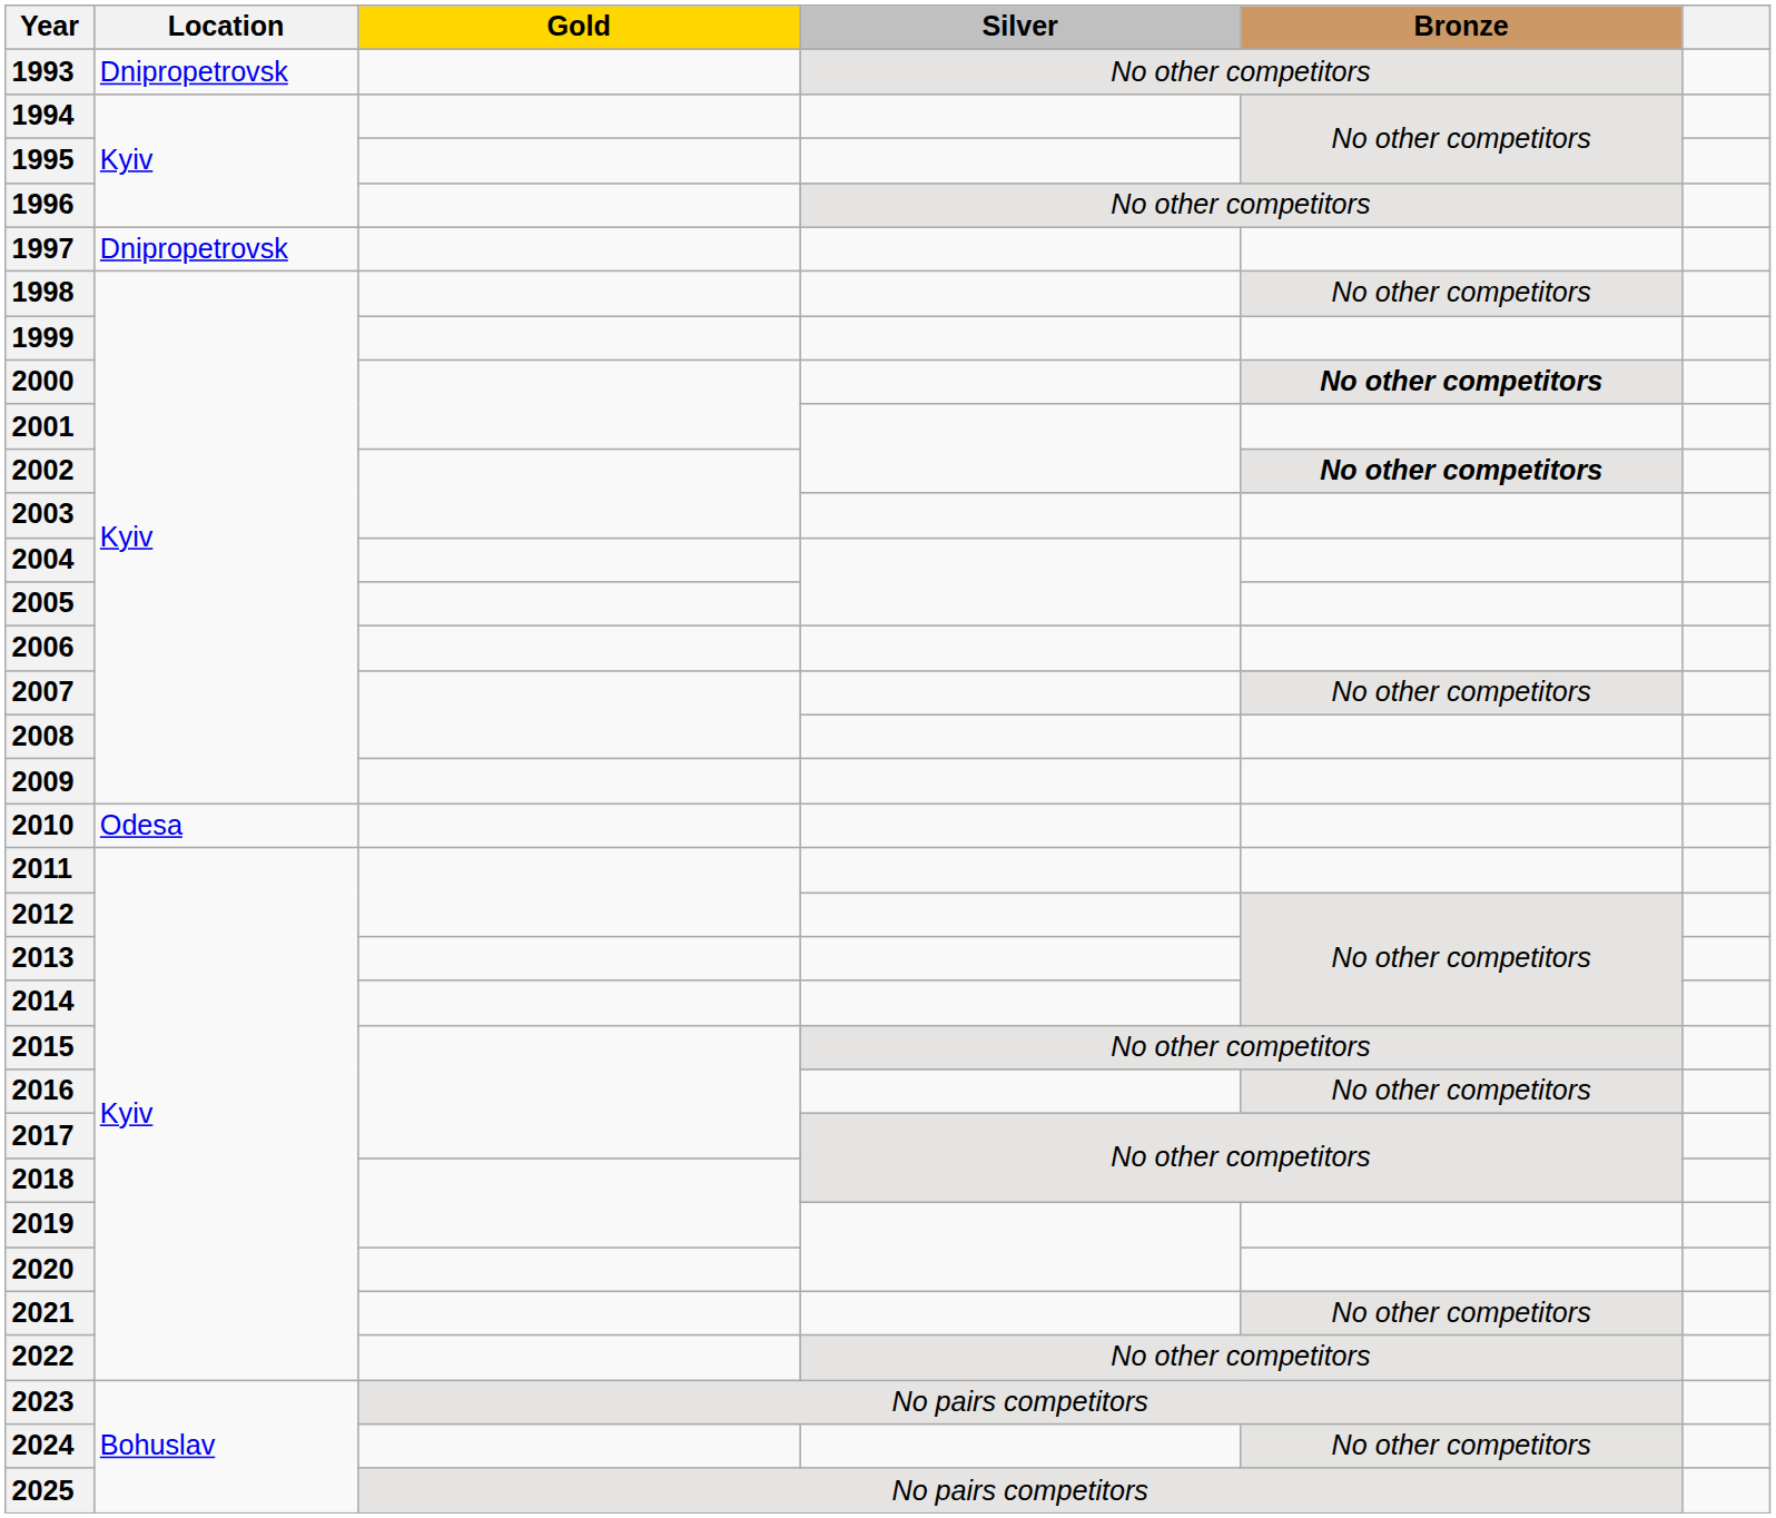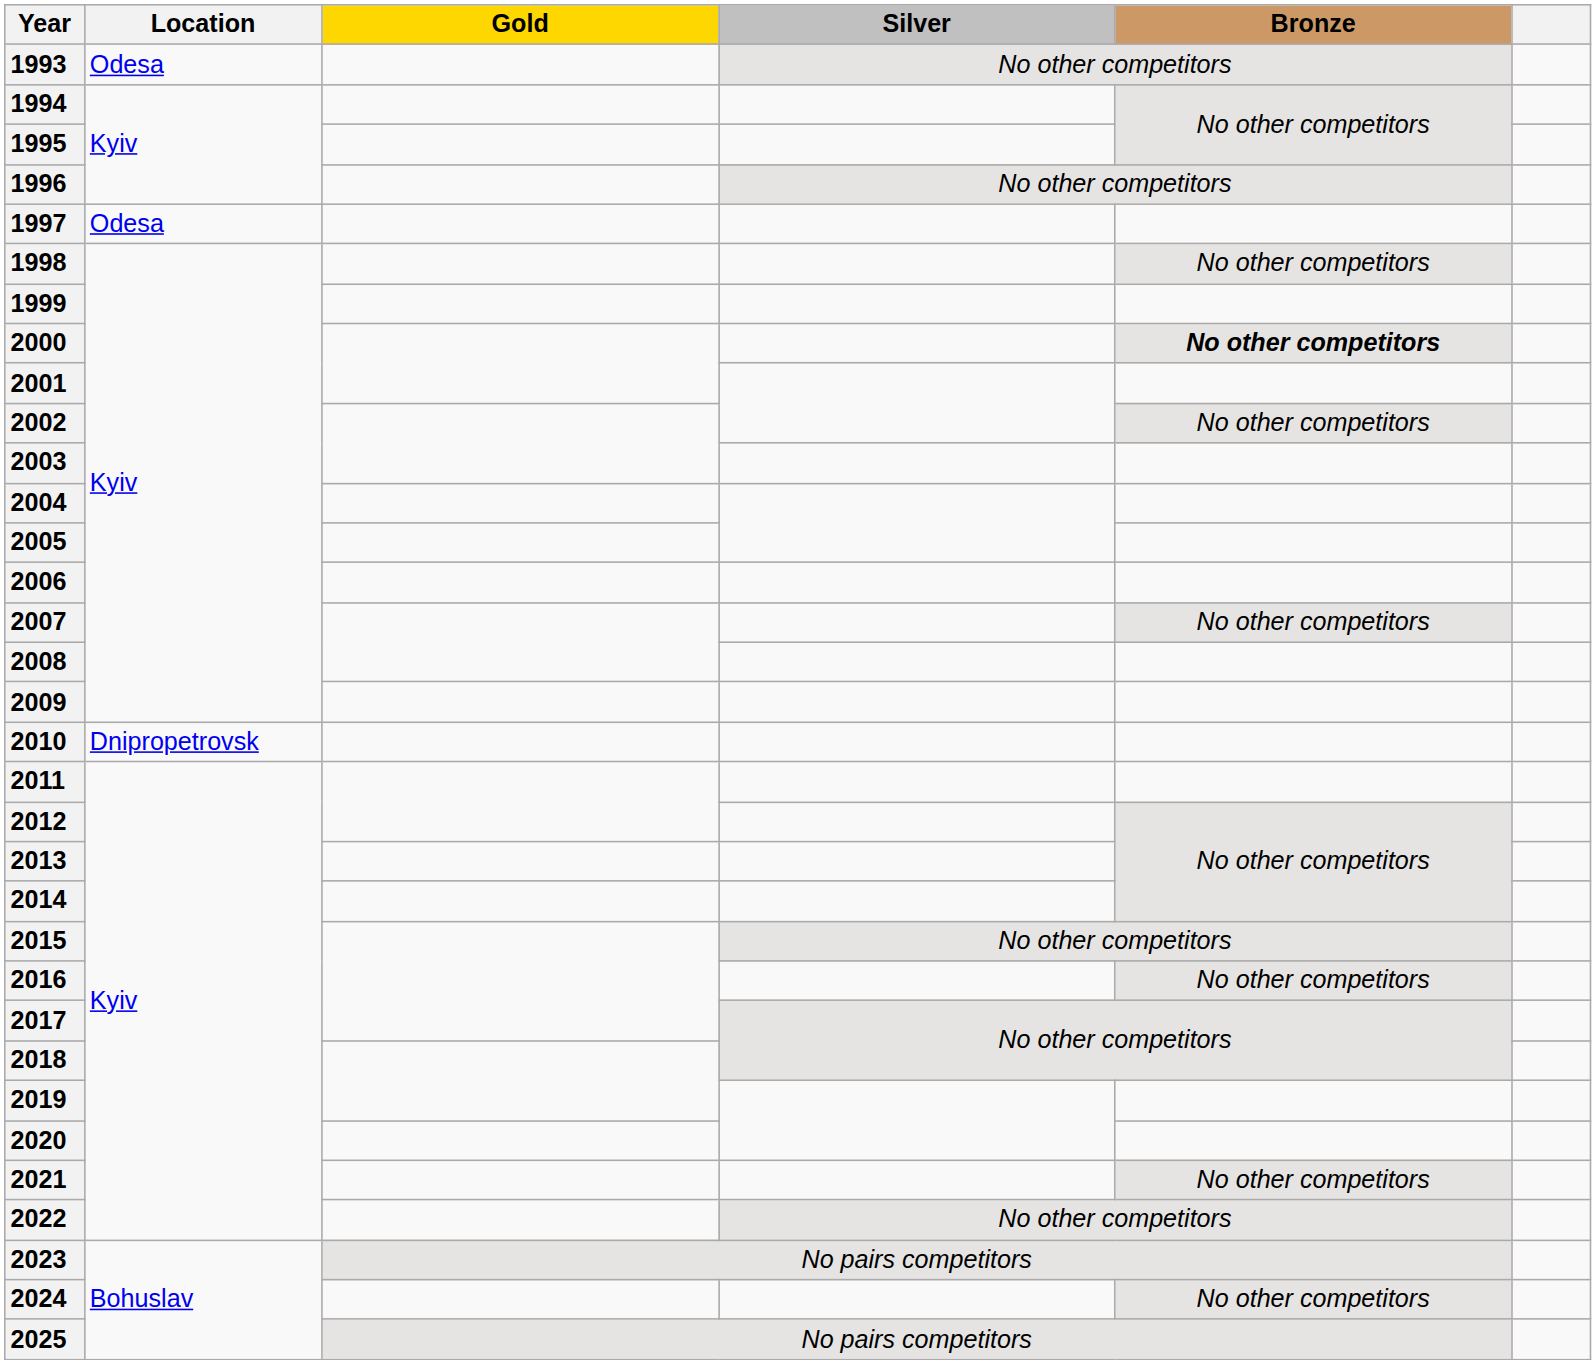1993 | Location: Dnipropetrovsk -> Odesa
1997 | Location: Dnipropetrovsk -> Odesa
2002 | Bronze: bold -> normal
2010 | Location: Odesa -> Dnipropetrovsk
